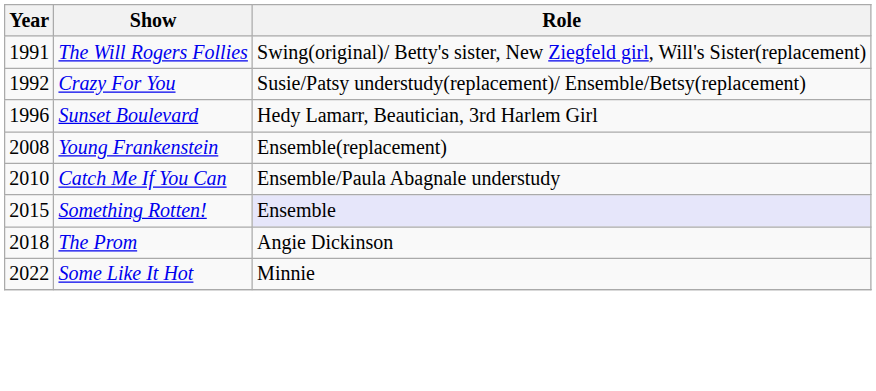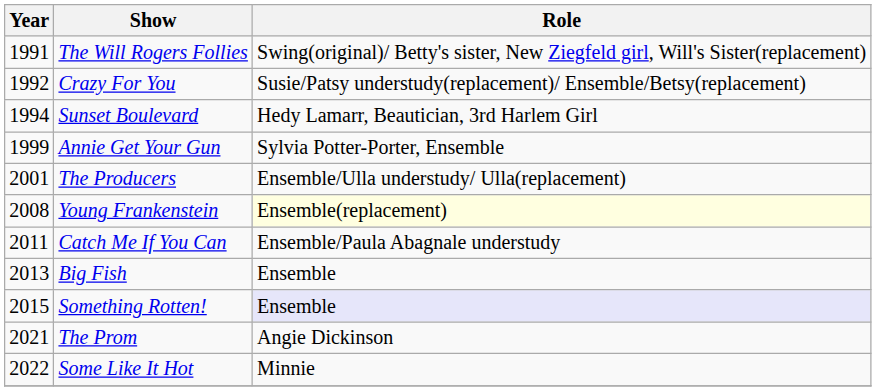Sunset Boulevard | Year: 1996 -> 1994
+ row: 1999 | Annie Get Your Gun | Sylvia Potter-Porter, Ensemble
+ row: 2001 | The Producers | Ensemble/Ulla understudy/ Ulla(replacement)
Young Frankenstein | Role: no background -> lightyellow background
Catch Me If You Can | Year: 2010 -> 2011
+ row: 2013 | Big Fish | Ensemble
The Prom | Year: 2018 -> 2021
